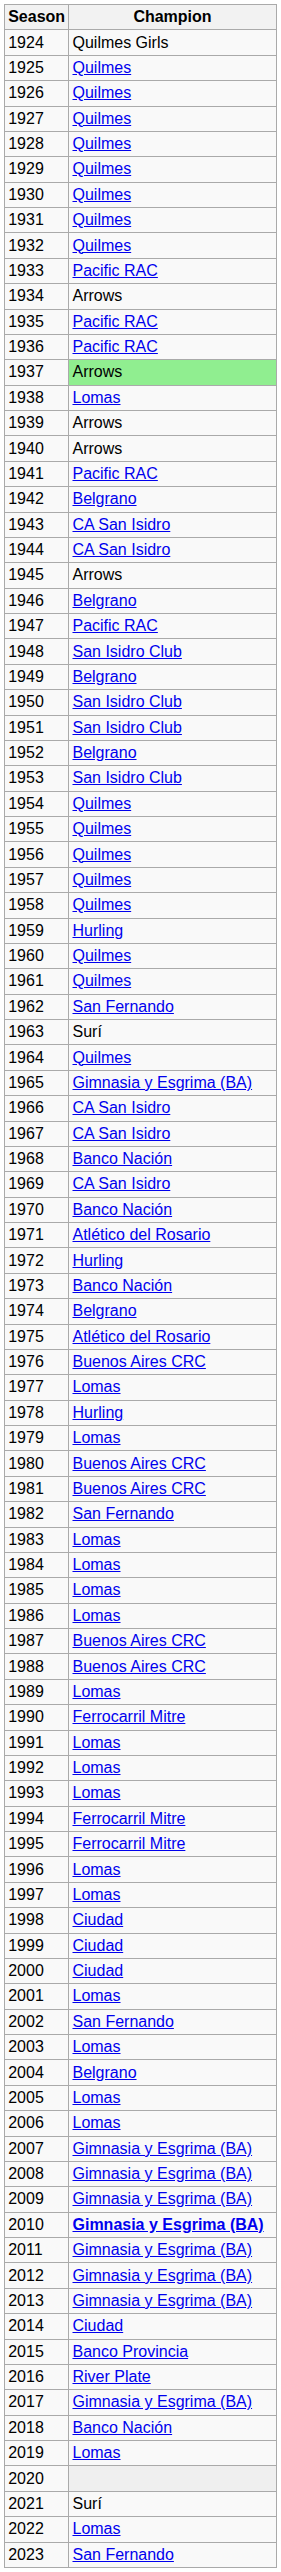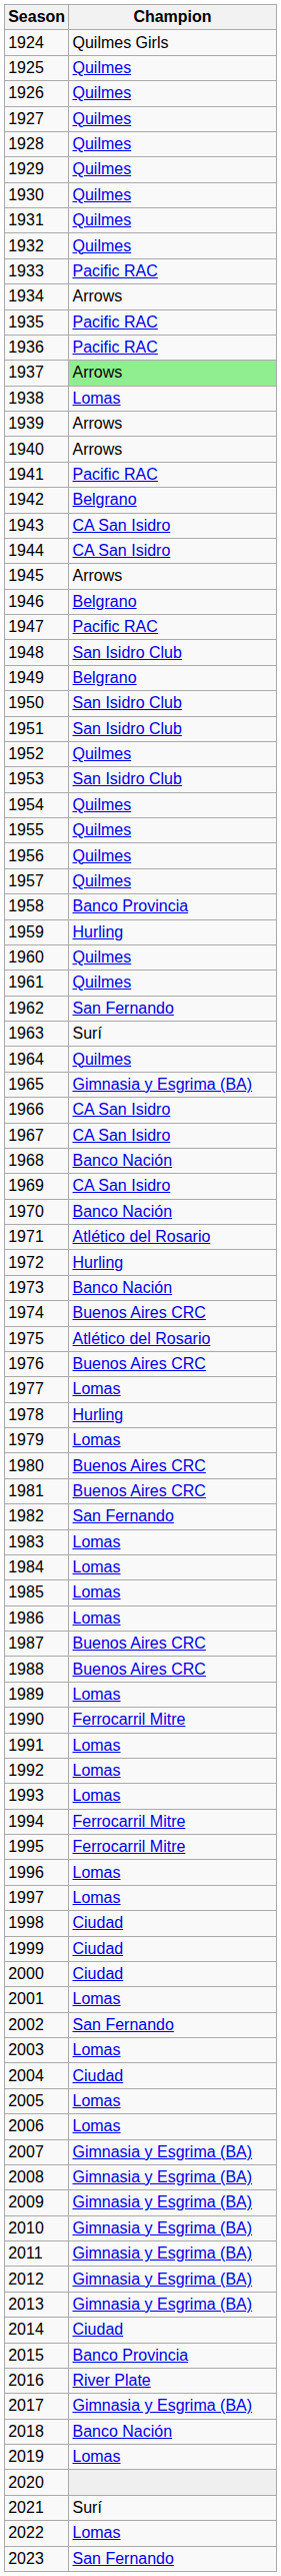1952 | Champion: Belgrano -> Quilmes
1958 | Champion: Quilmes -> Banco Provincia
1974 | Champion: Belgrano -> Buenos Aires CRC
2004 | Champion: Belgrano -> Ciudad
2010 | Champion: bold -> normal
